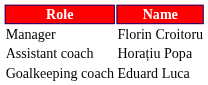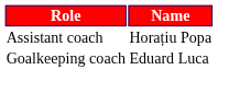- row: Manager | Florin Croitoru
